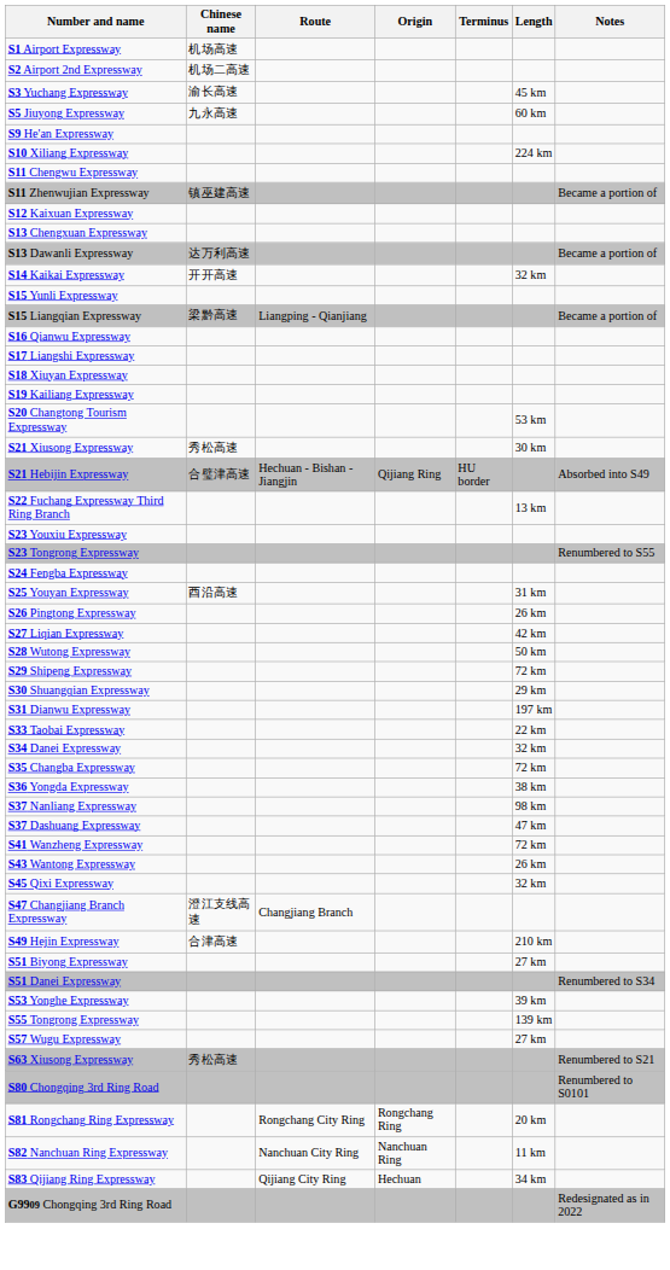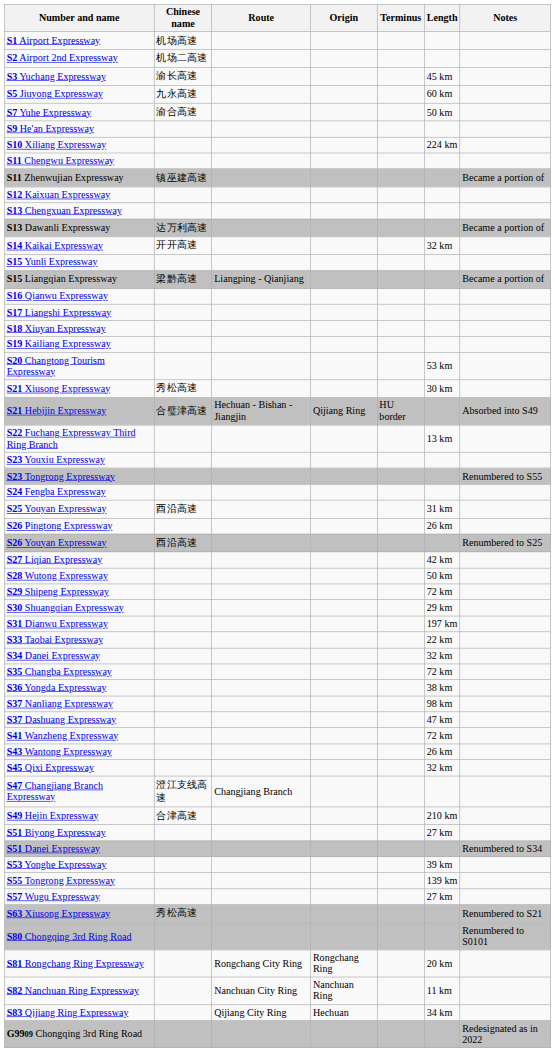+ row: S7 Yuhe Expressway | 渝合高速 | 50 km
+ row: S26 Youyan Expressway | 酉沿高速 | Renumbered to S25
